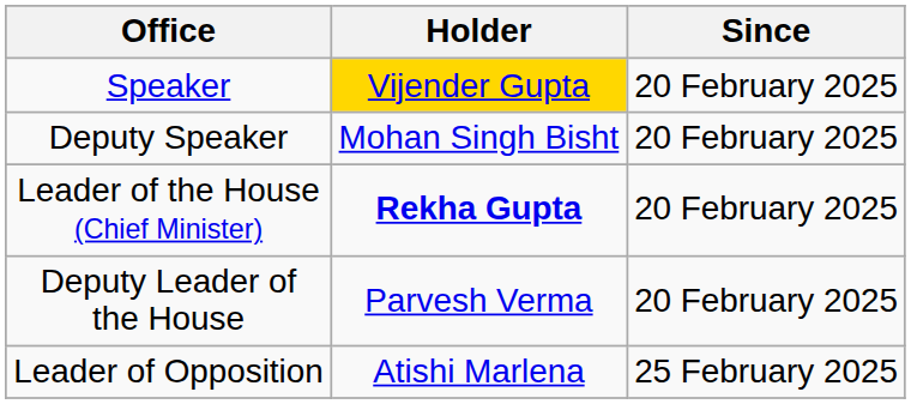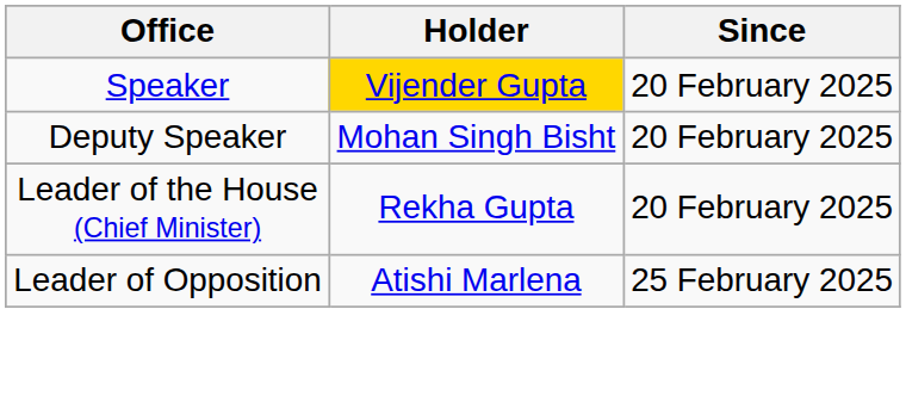Leader of the House (Chief Minister) | Holder: bold -> normal
- row: Deputy Leader of the House | Parvesh Verma | 20 February 2025
